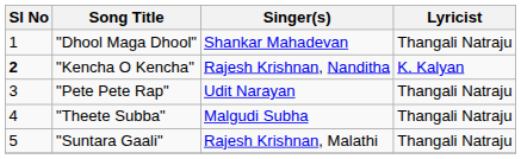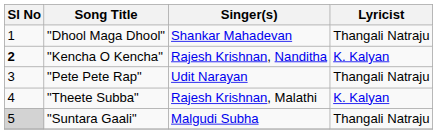"Theete Subba" | Singer(s): Malgudi Subha -> Rajesh Krishnan, Malathi
"Theete Subba" | Lyricist: Thangali Natraju -> K. Kalyan
"Suntara Gaali" | Sl No: no background -> lightgrey background
"Suntara Gaali" | Singer(s): Rajesh Krishnan, Malathi -> Malgudi Subha
